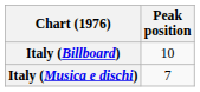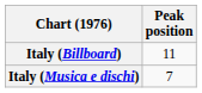Italy (Billboard) | Peak position: 10 -> 11
